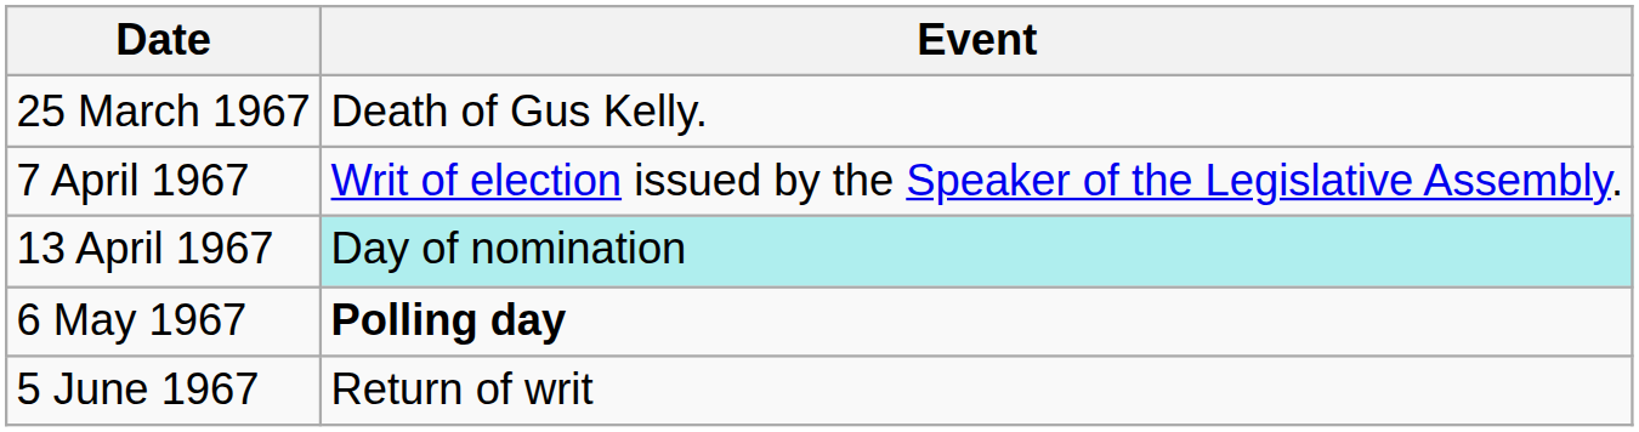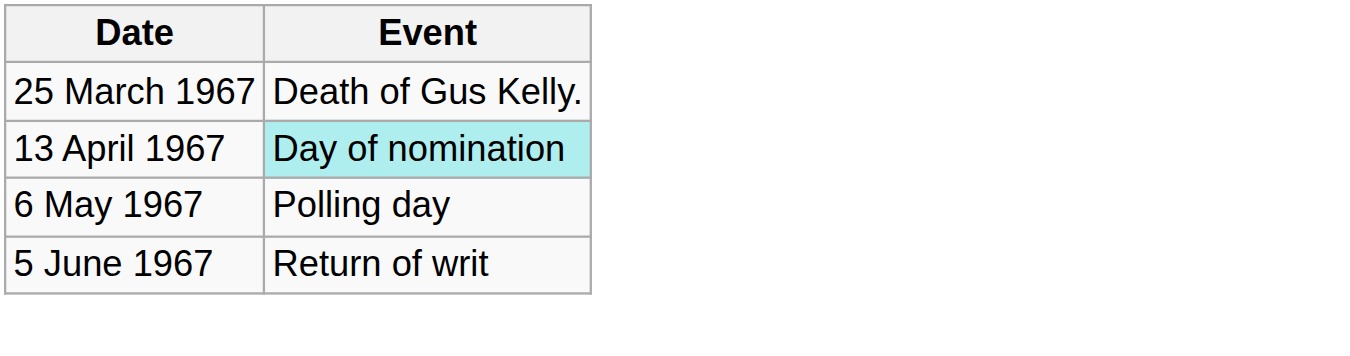- row: 7 April 1967 | Writ of election issued by the Speaker of the Legislative Assembly.
6 May 1967 | Event: bold -> normal
